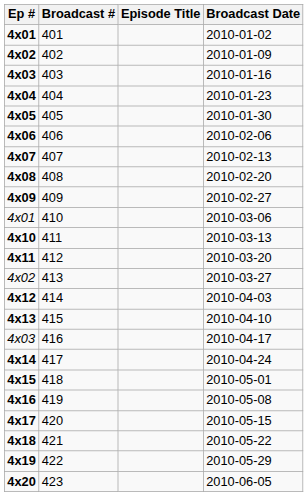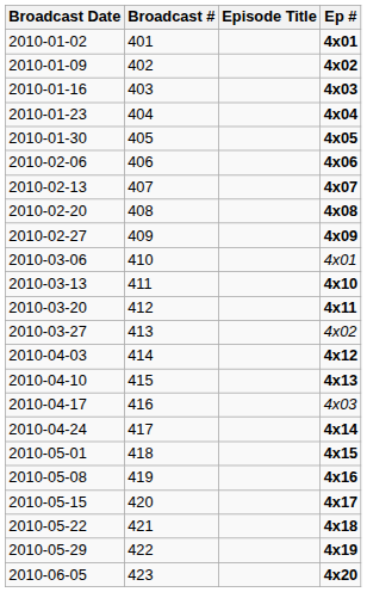columns swapped: Ep # <-> Broadcast Date
